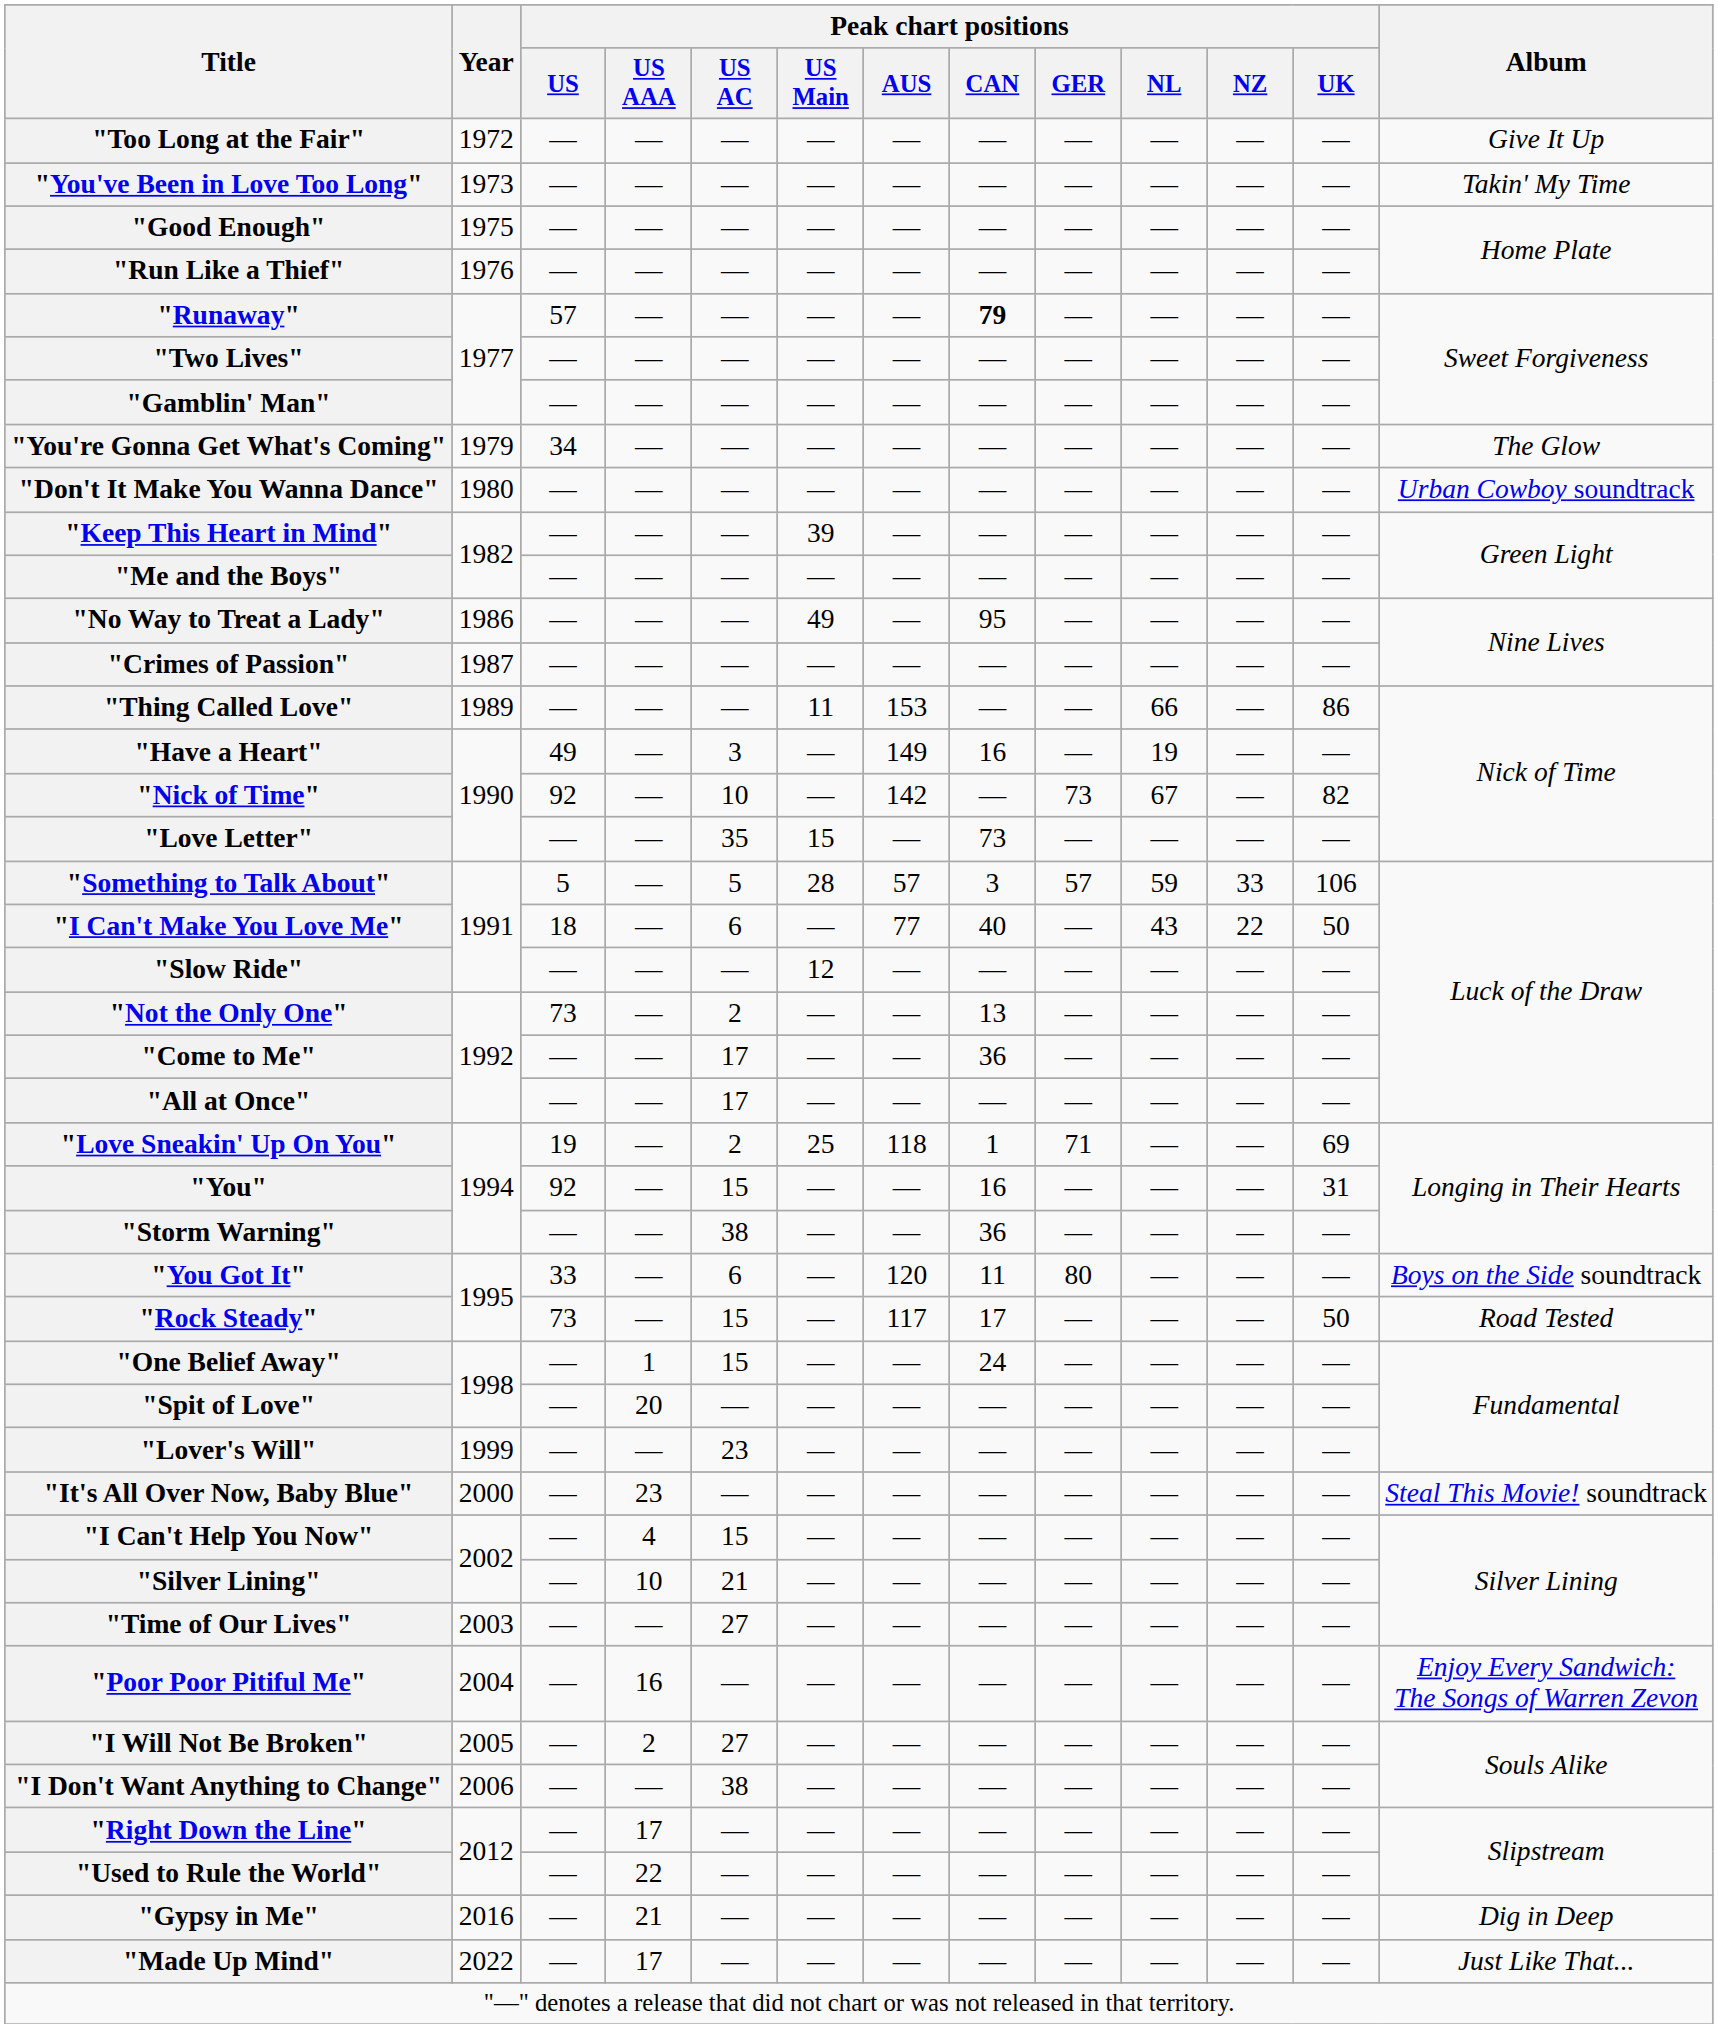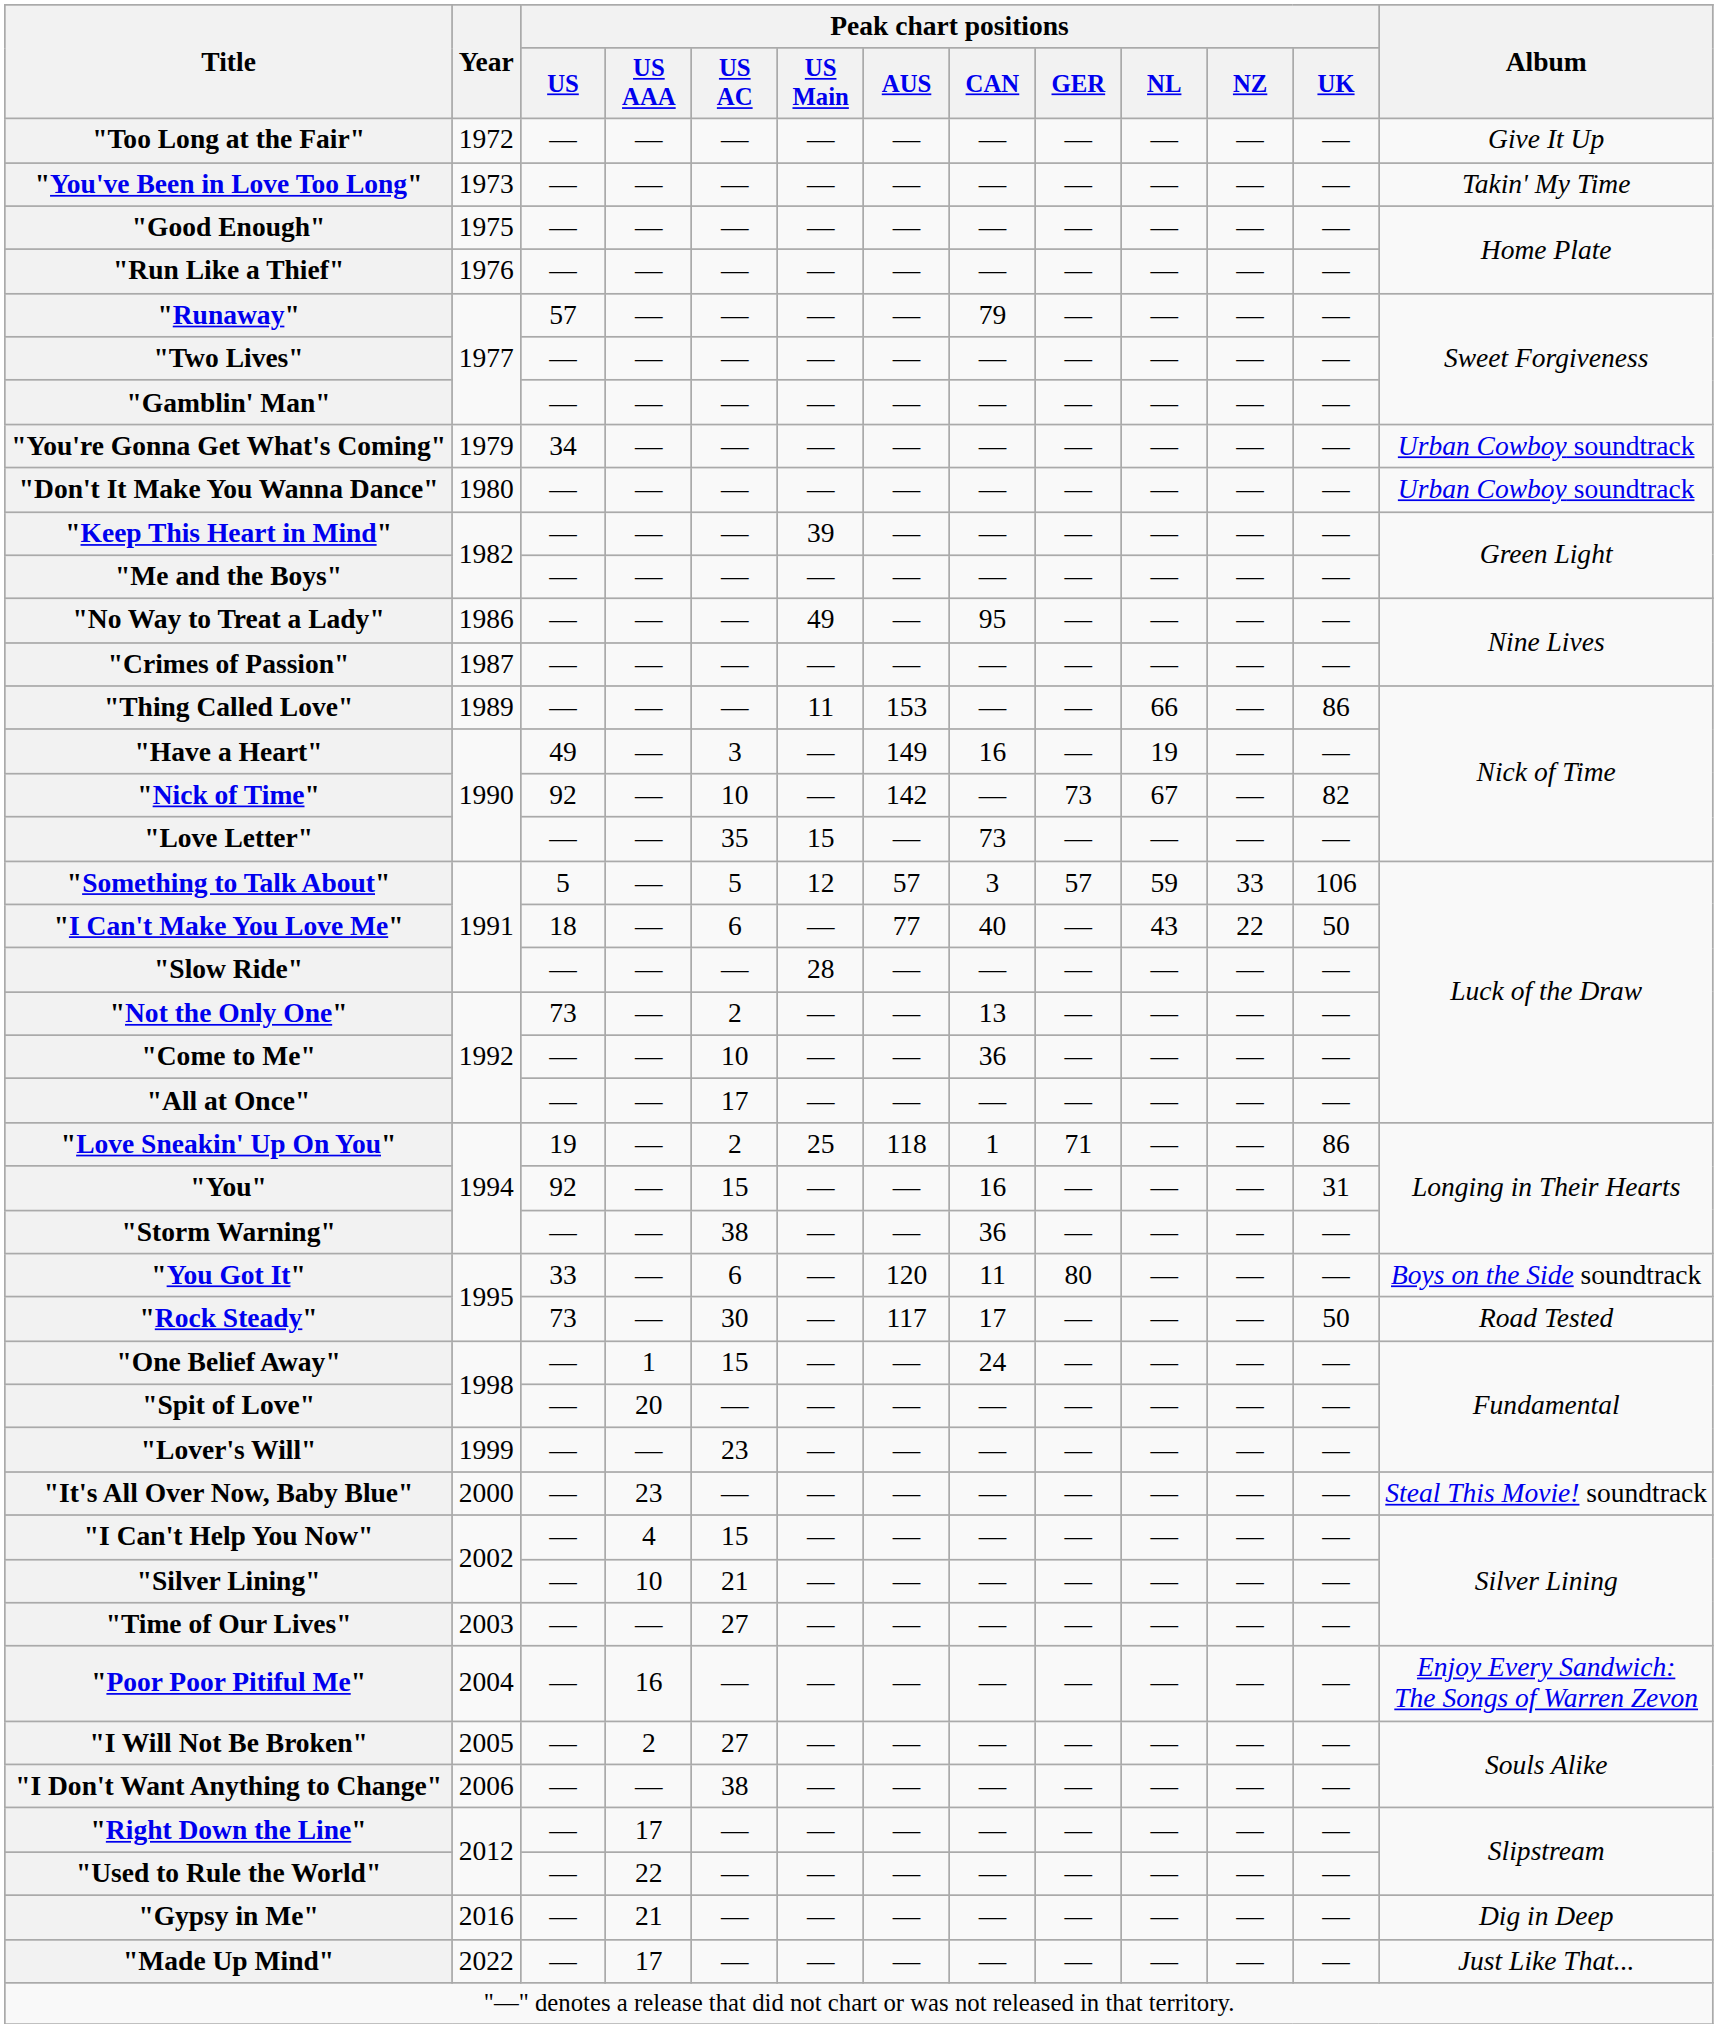"Runaway" | Peak chart positions / CAN: bold -> normal
"You're Gonna Get What's Coming" | Album: The Glow -> Urban Cowboy soundtrack
"Something to Talk About" | Peak chart positions / US Main: 28 -> 12
"Slow Ride" | Peak chart positions / US Main: 12 -> 28
"Come to Me" | Peak chart positions / US AC: 17 -> 10
"Love Sneakin' Up On You" | Peak chart positions / UK: 69 -> 86
"Rock Steady" | Peak chart positions / US AC: 15 -> 30
